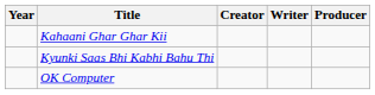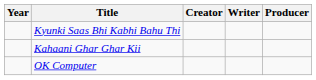rows swapped: Kyunki Saas Bhi Kabhi Bahu Thi <-> Kahaani Ghar Ghar Kii
